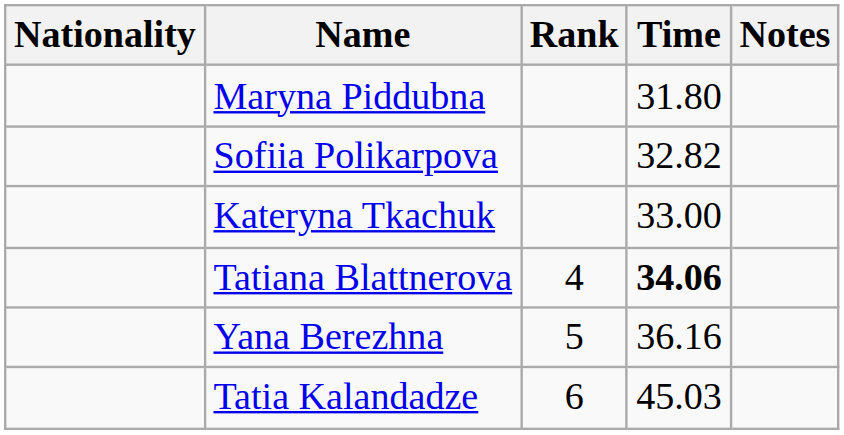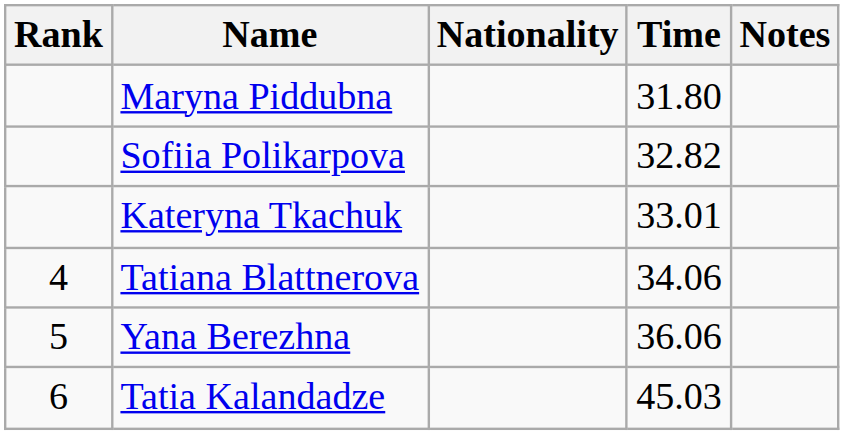columns swapped: Rank <-> Nationality
Kateryna Tkachuk | Time: 33.00 -> 33.01
Tatiana Blattnerova | Time: bold -> normal
Yana Berezhna | Time: 36.16 -> 36.06
